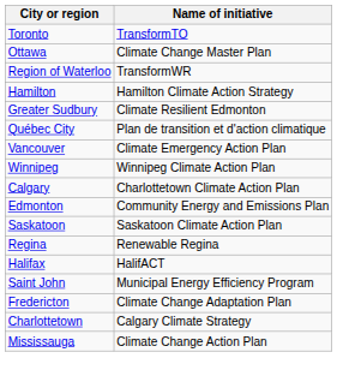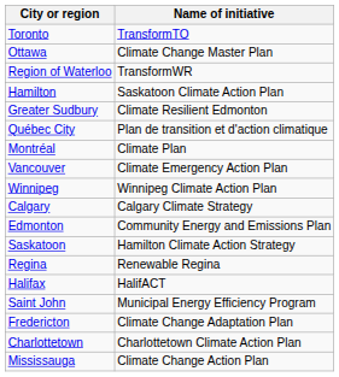Hamilton | Name of initiative: Hamilton Climate Action Strategy -> Saskatoon Climate Action Plan
+ row: Montréal | Climate Plan
Calgary | Name of initiative: Charlottetown Climate Action Plan -> Calgary Climate Strategy
Saskatoon | Name of initiative: Saskatoon Climate Action Plan -> Hamilton Climate Action Strategy
Charlottetown | Name of initiative: Calgary Climate Strategy -> Charlottetown Climate Action Plan
